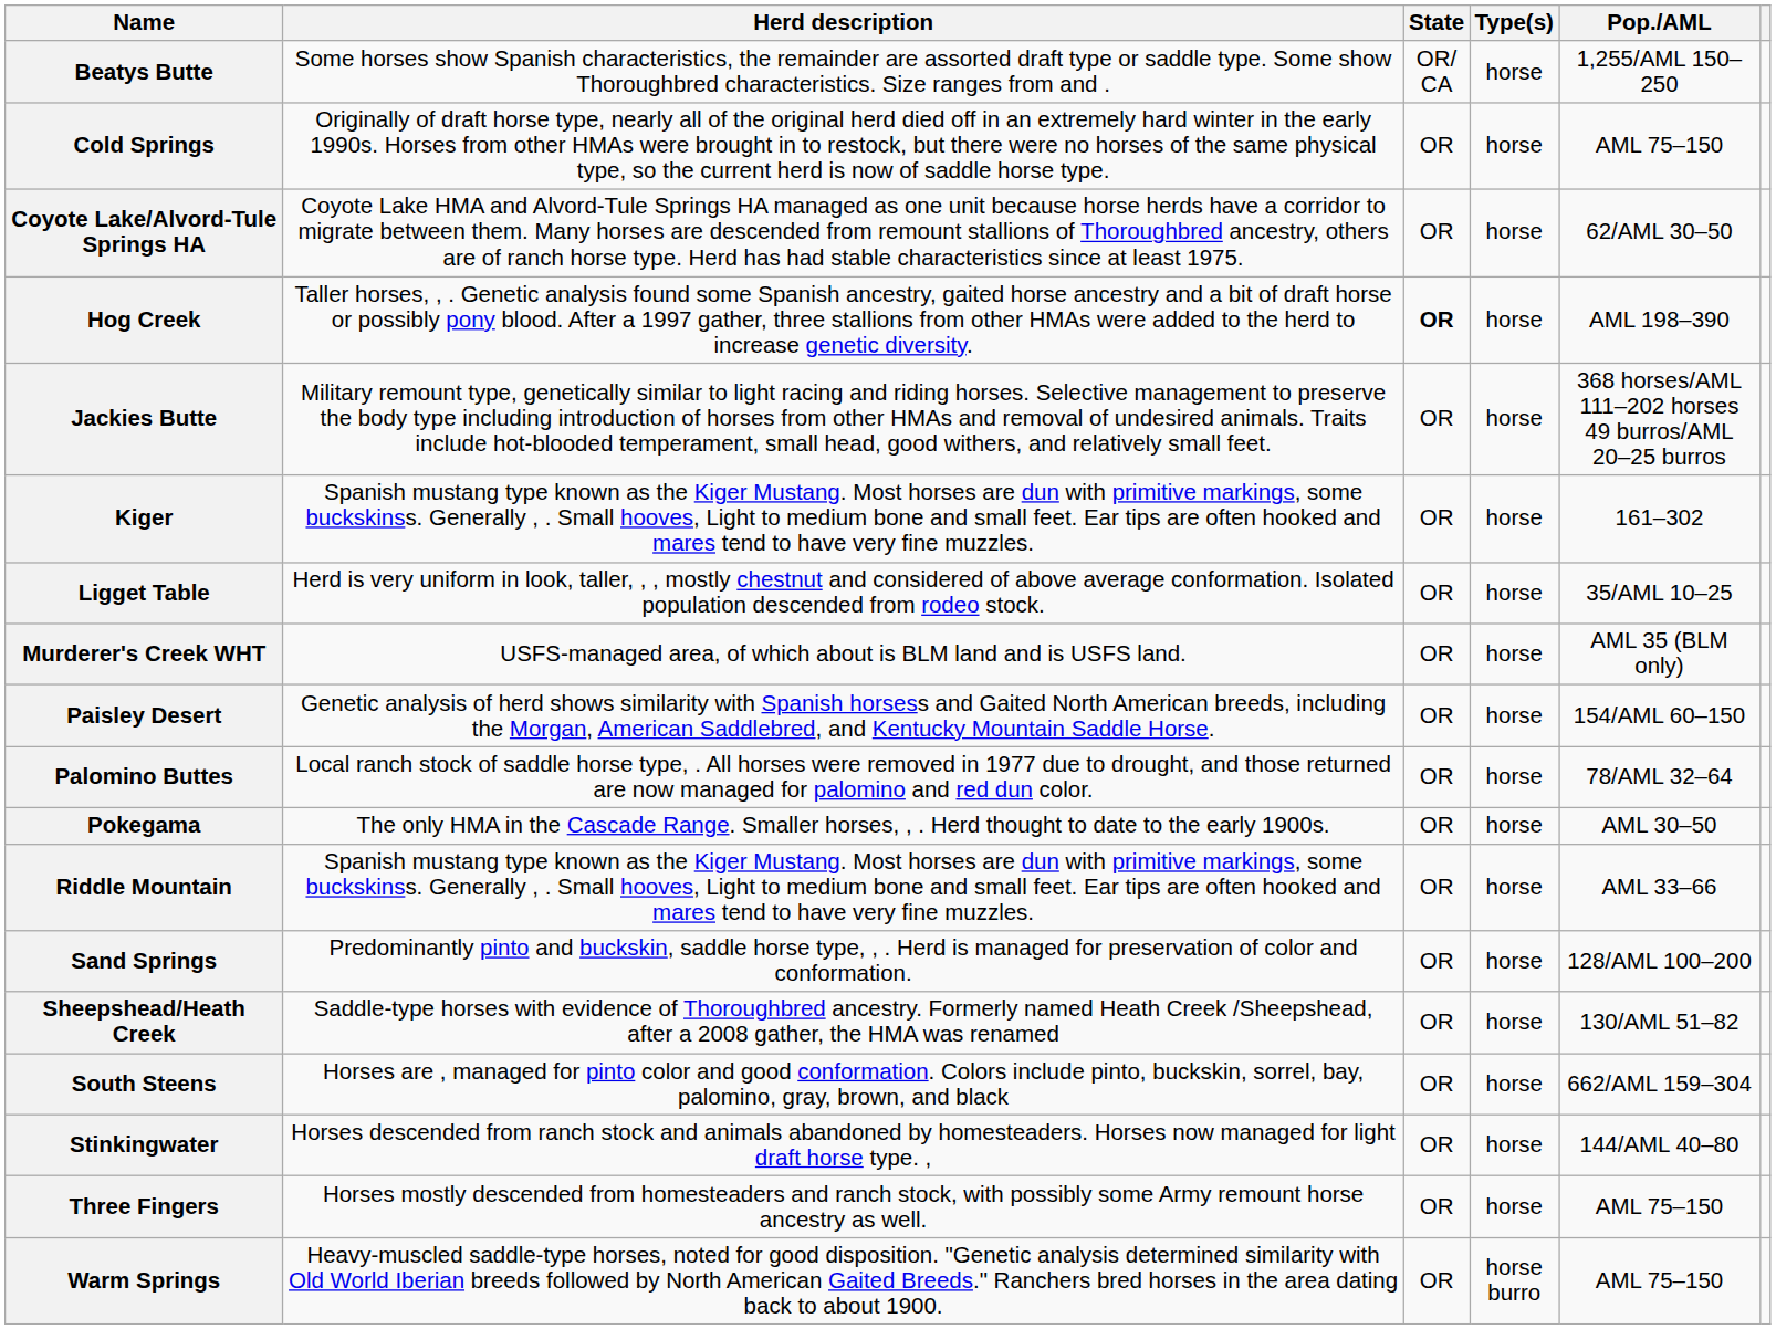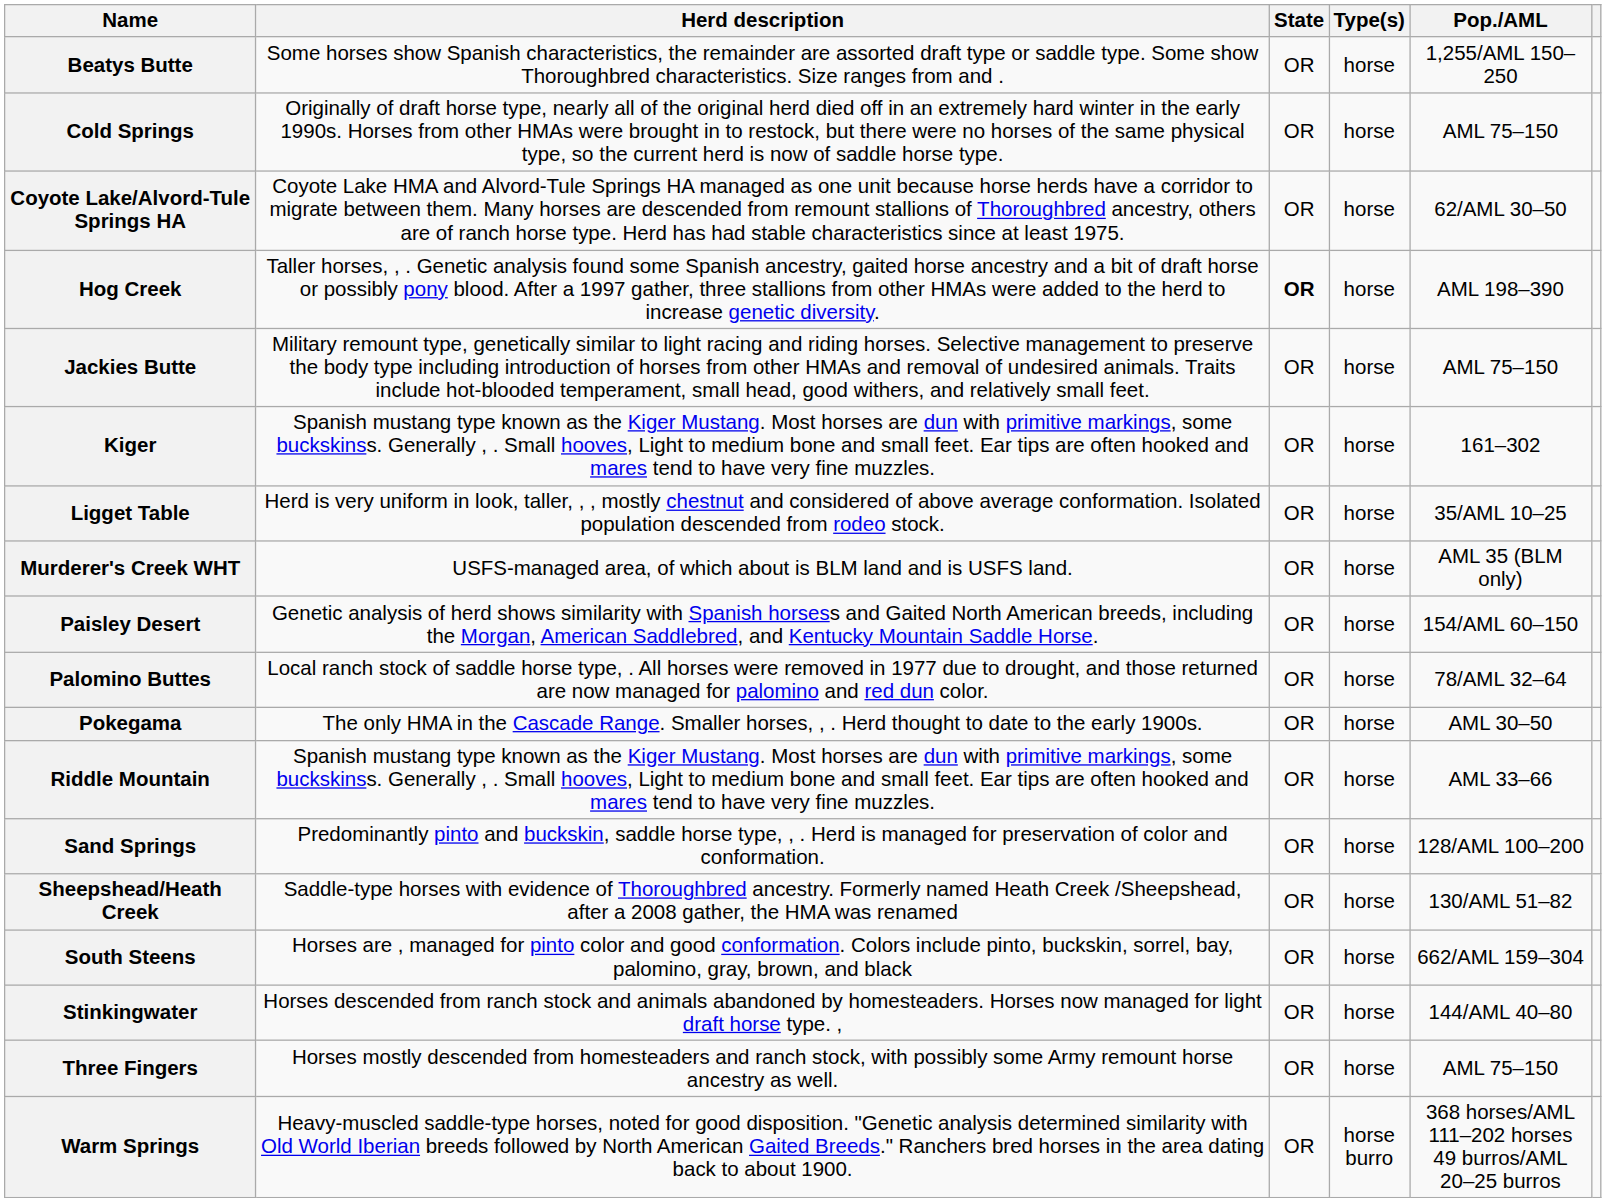Beatys Butte | State: OR/ CA -> OR
Jackies Butte | Pop./AML: 368 horses/AML 111–202 horses 49 burros/AML 20–25 burros -> AML 75–150
Warm Springs | Pop./AML: AML 75–150 -> 368 horses/AML 111–202 horses 49 burros/AML 20–25 burros
